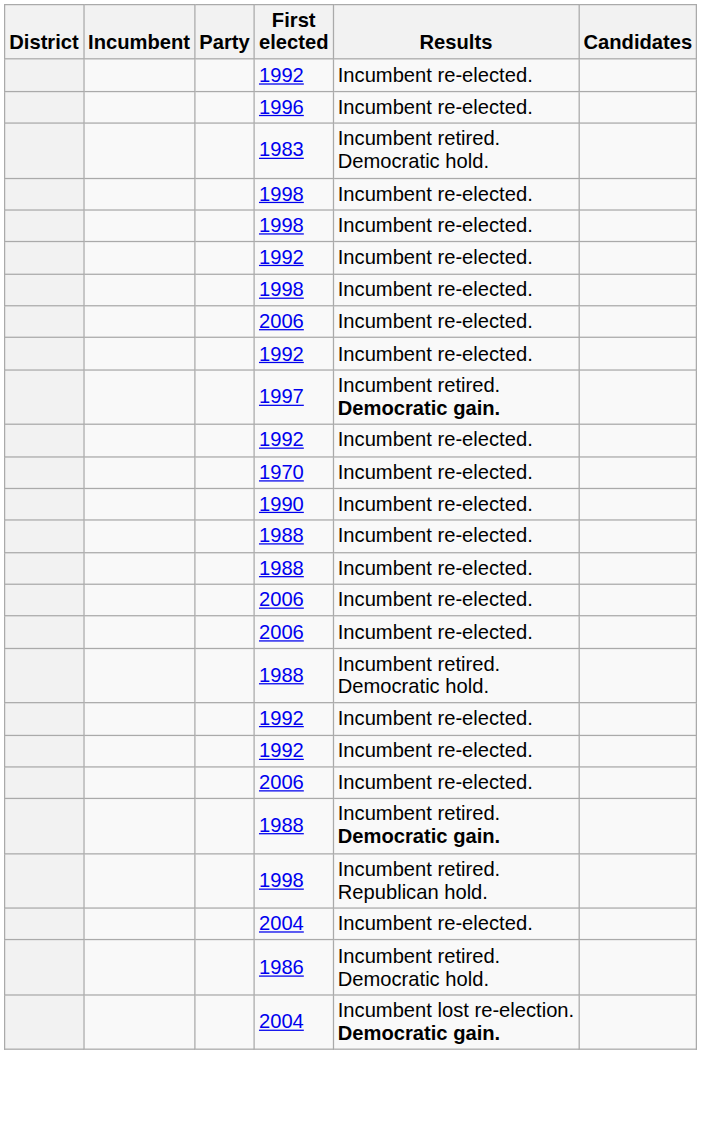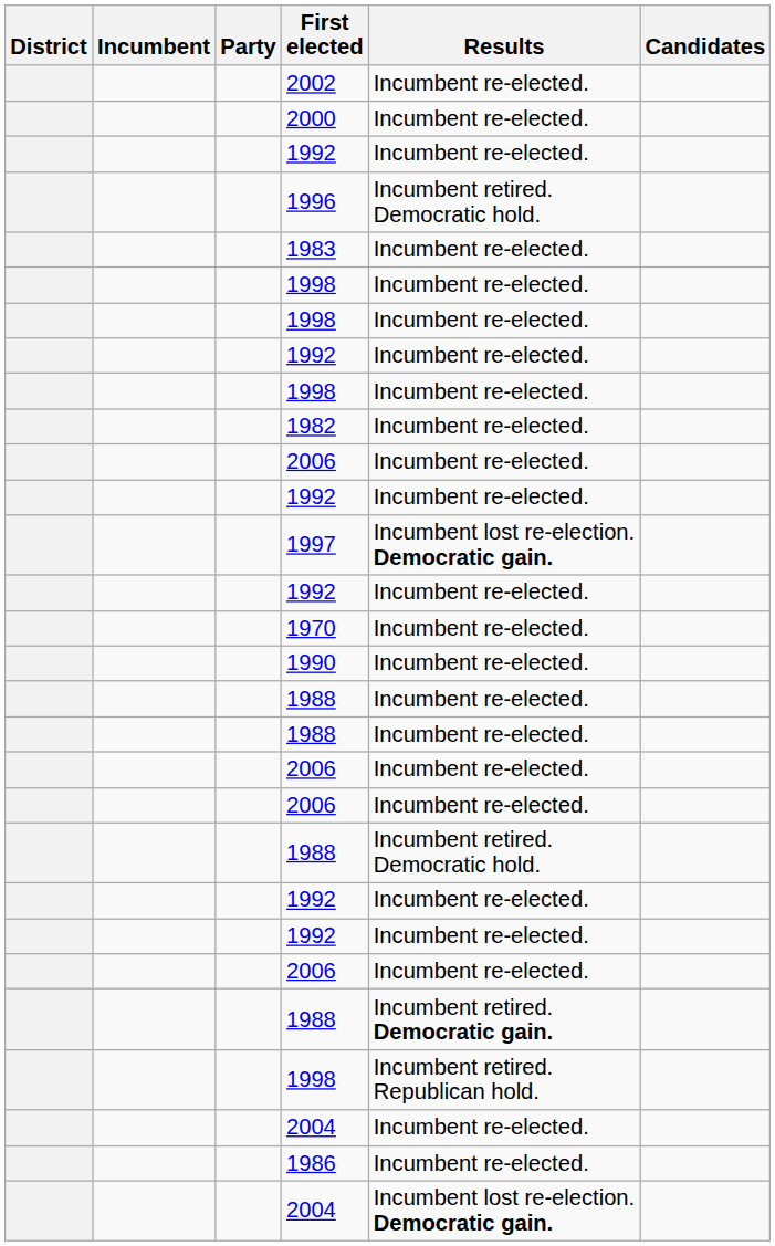+ row: 2002 | Incumbent re-elected.
+ row: 2000 | Incumbent re-elected.
1996 | Results: Incumbent re-elected. -> Incumbent retired. Democratic hold.
1983 | Results: Incumbent retired. Democratic hold. -> Incumbent re-elected.
+ row: 1982 | Incumbent re-elected.
1997 | Results: Incumbent retired. Democratic gain. -> Incumbent lost re-election. Democratic gain.
1986 | Results: Incumbent retired. Democratic hold. -> Incumbent re-elected.
